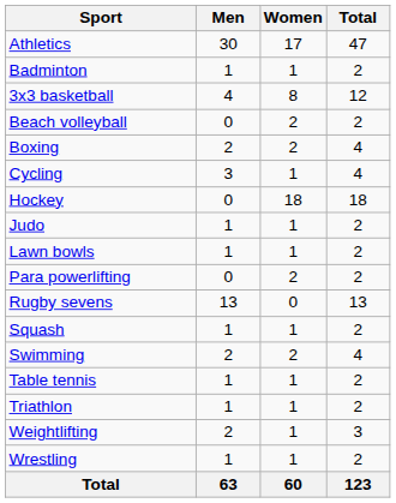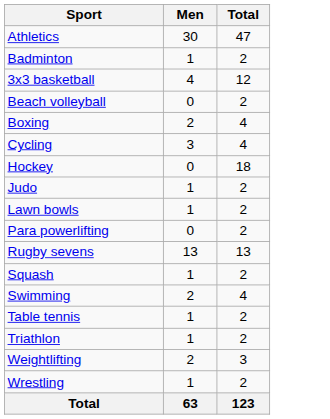- column: Women | 17 | 1 | 8 | 2 | 2 | 1 | 18 | 1 | 1 | 2 | 0 | 1 | 2 | 1 | 1 | 1 | 1 | 60
